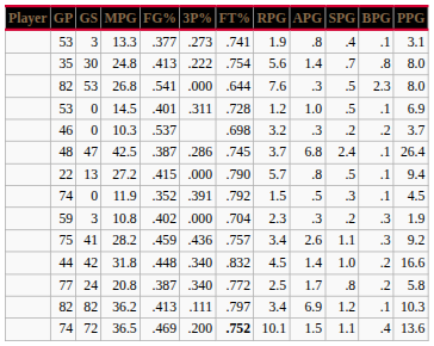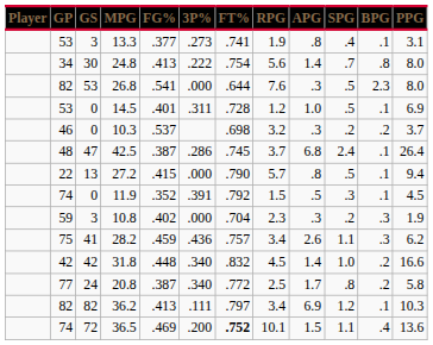24.8 | GP: 35 -> 34
28.2 | PPG: 9.2 -> 6.2
31.8 | GP: 44 -> 42
